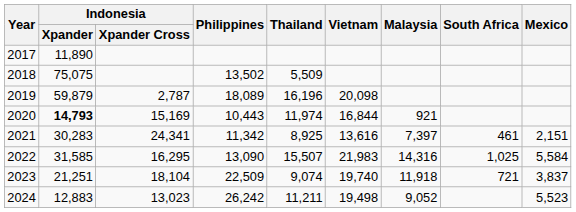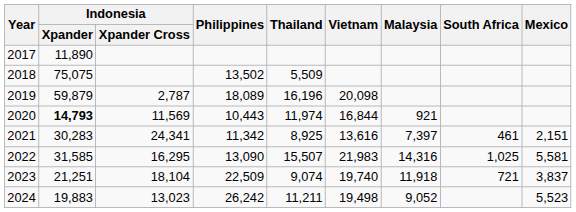2020 | Indonesia / Xpander Cross: 15,169 -> 11,569
2022 | Mexico: 5,584 -> 5,581
2024 | Indonesia / Xpander: 12,883 -> 19,883
